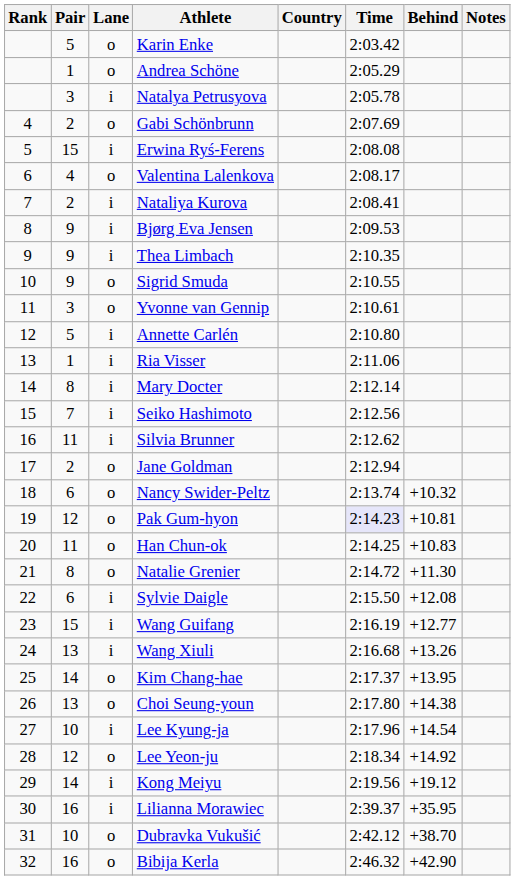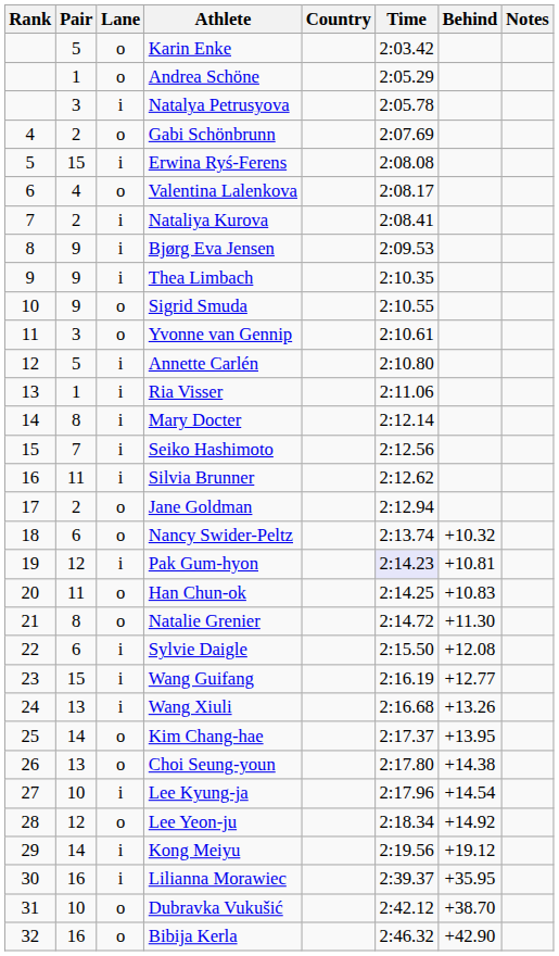Pak Gum-hyon | Lane: o -> i
